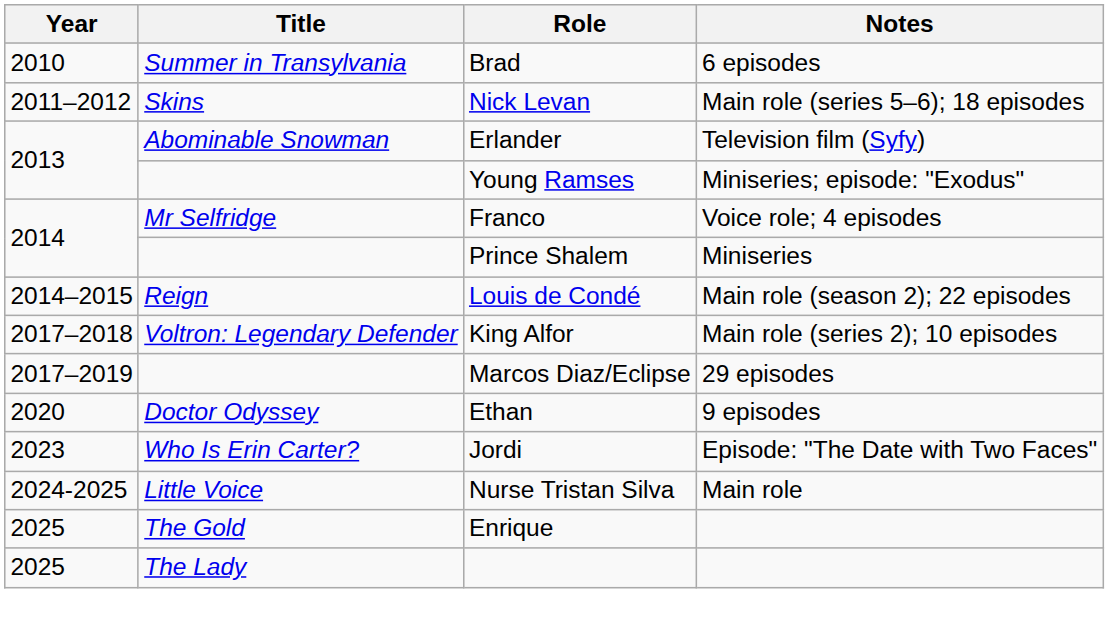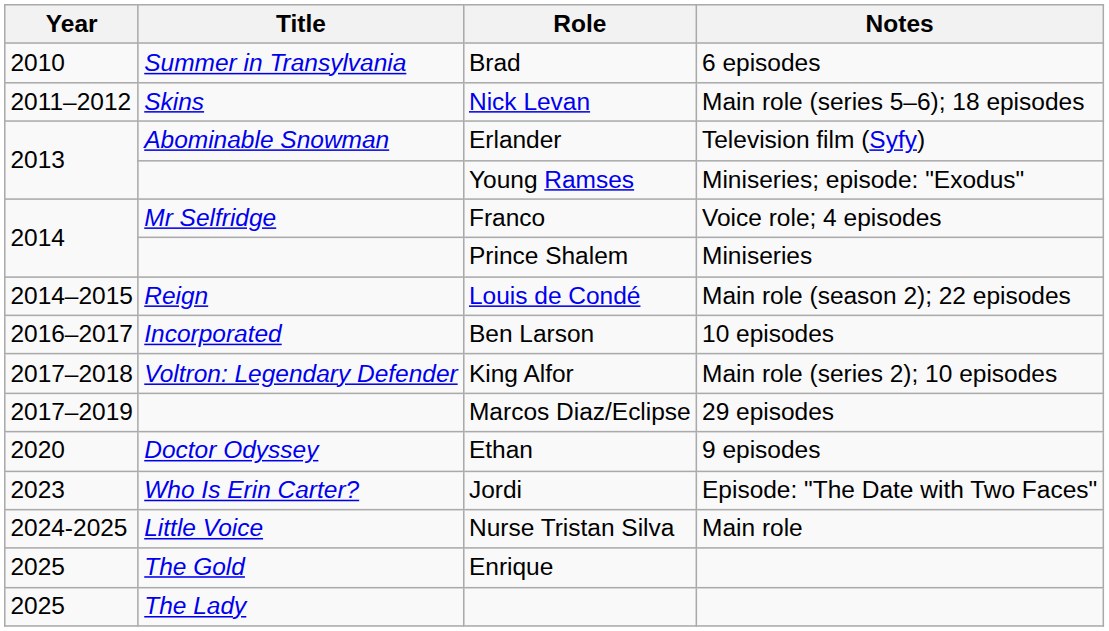+ row: 2016–2017 | Incorporated | Ben Larson | 10 episodes
